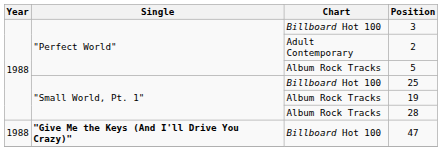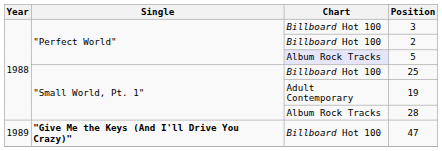2 | Chart: Adult Contemporary -> Billboard Hot 100
5 | Chart: no background -> lavender background
19 | Chart: Album Rock Tracks -> Adult Contemporary
47 | Year: 1988 -> 1989
